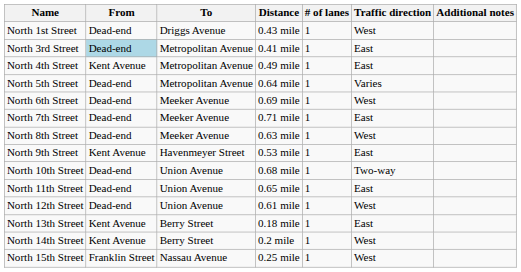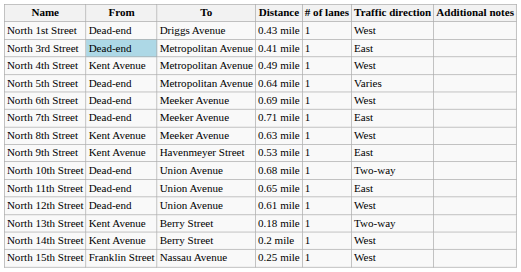North 4th Street | Traffic direction: East -> West
North 8th Street | From: Dead-end -> Kent Avenue
North 13th Street | Traffic direction: East -> Two-way
